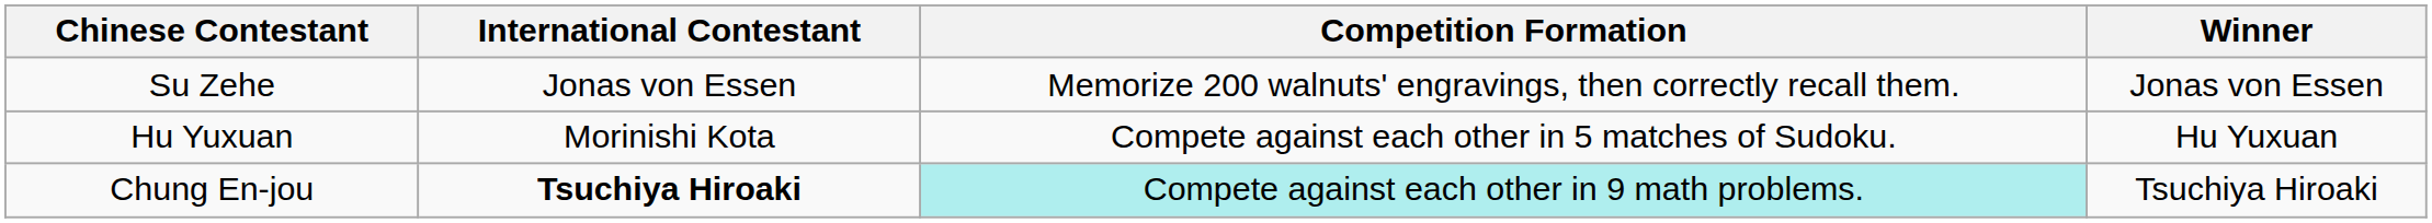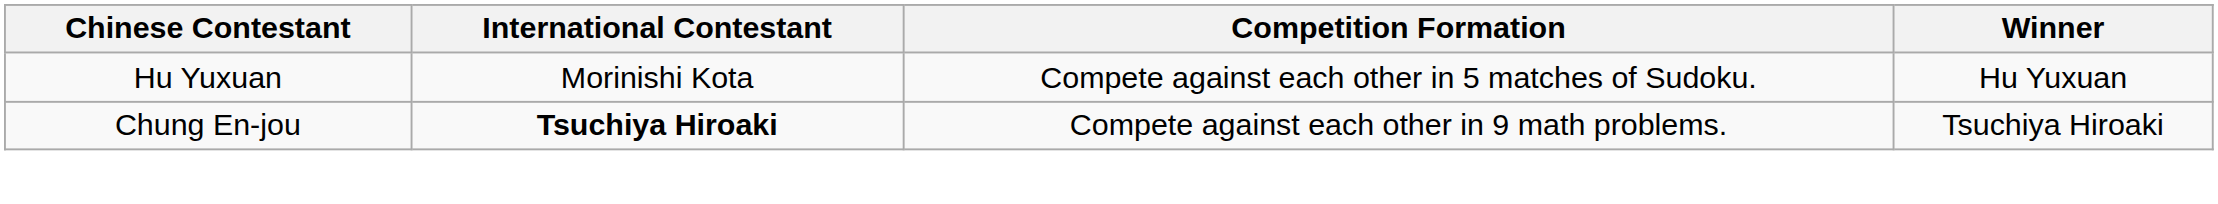- row: Su Zehe | Jonas von Essen | Memorize 200 walnuts' engravings, then correctly recall them. | Jonas von Essen
Chung En-jou | Competition Formation: paleturquoise background -> no background
